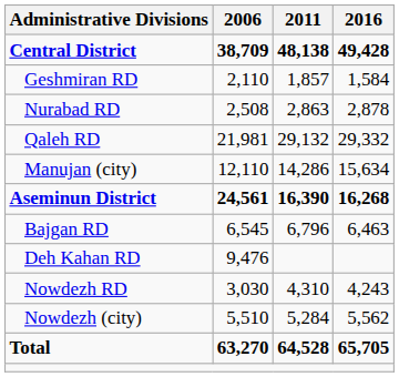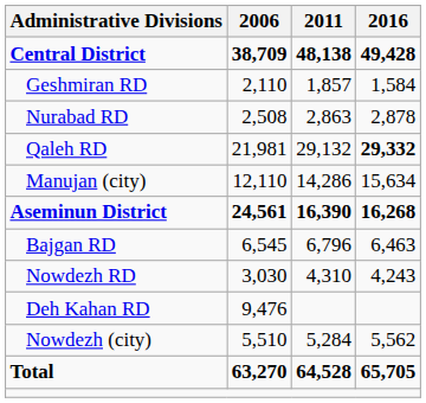Qaleh RD | 2016: normal -> bold
rows swapped: Deh Kahan RD <-> Nowdezh RD
